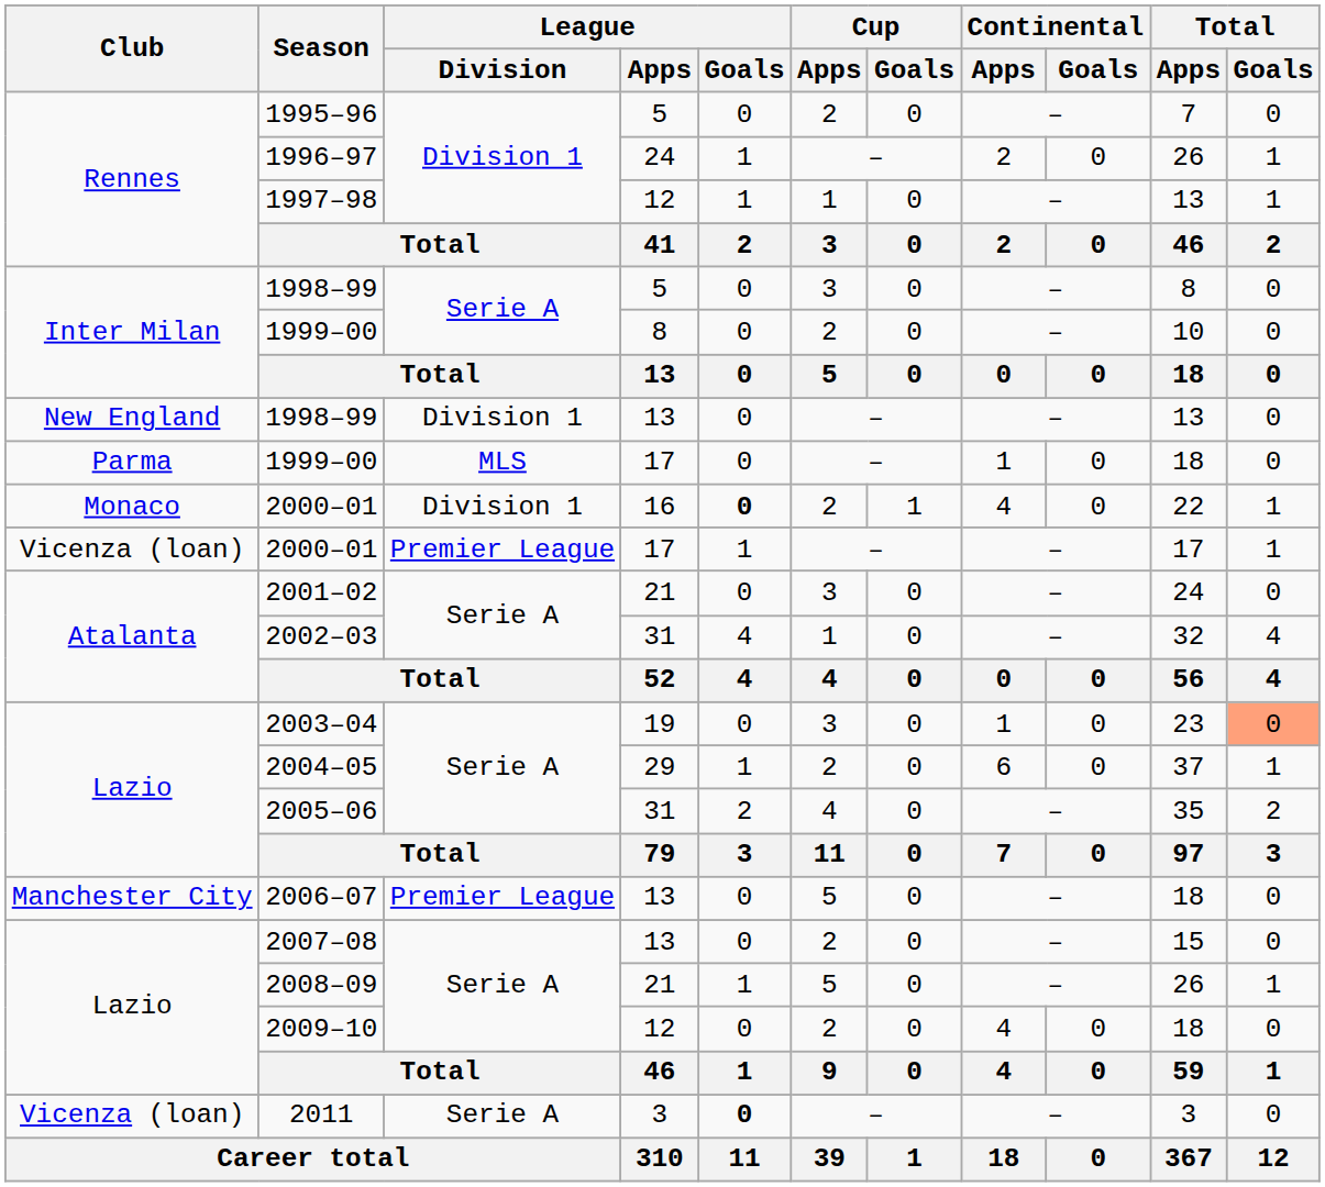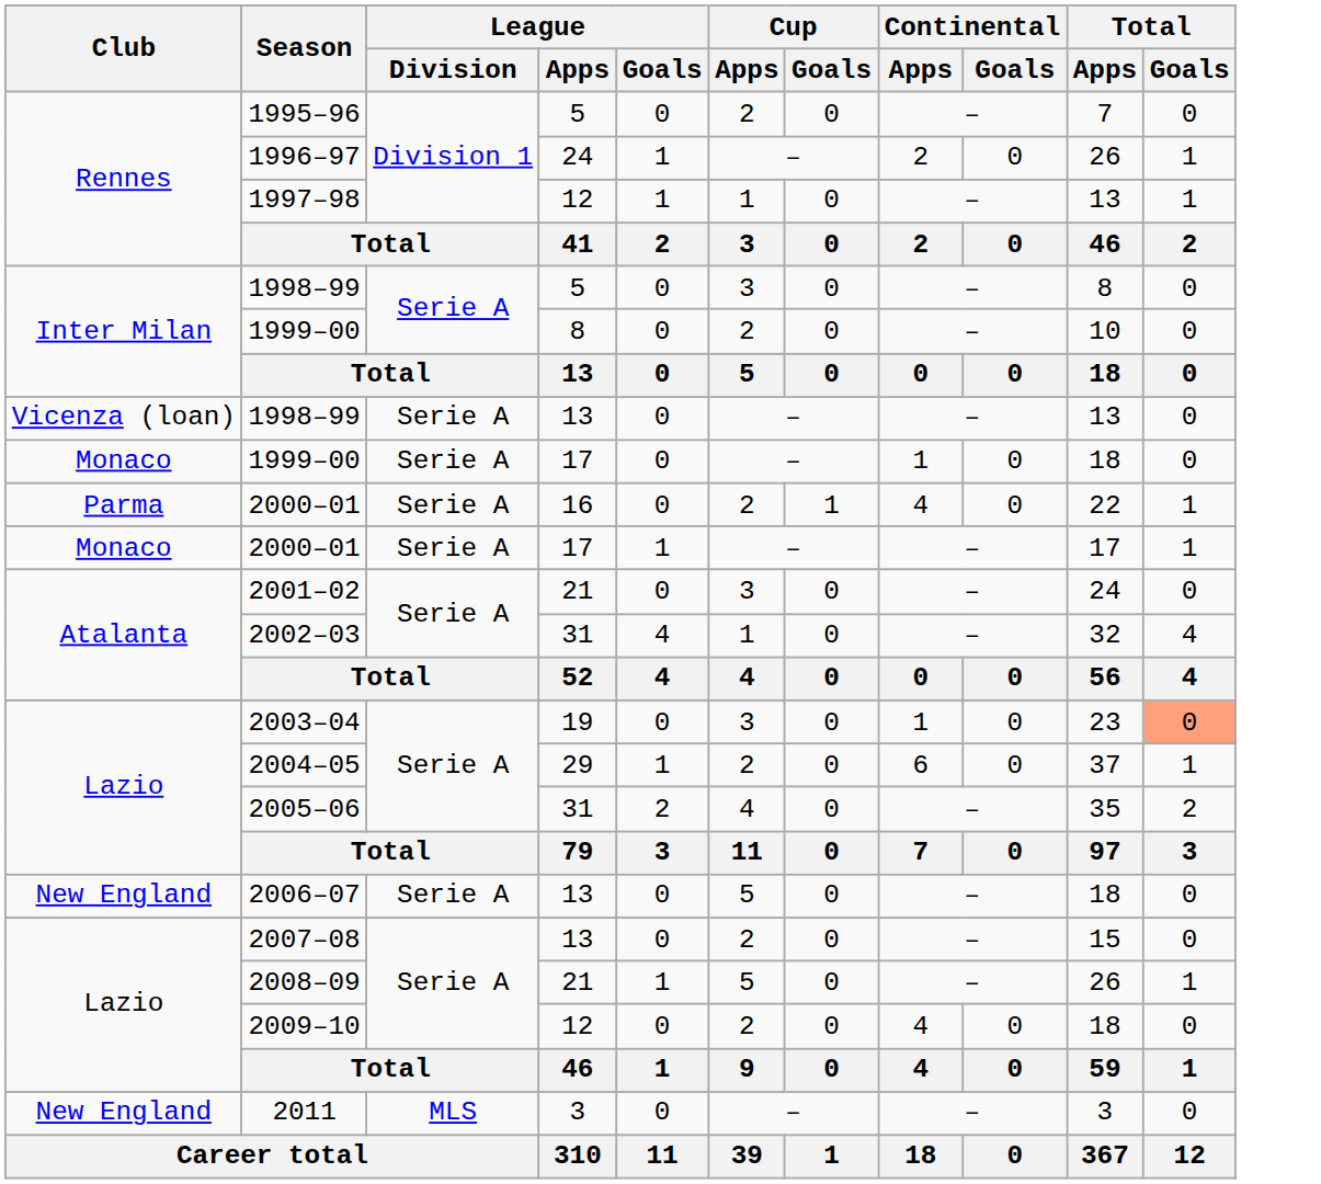1998–99 / 13 | Club: New England -> Vicenza (loan)
1998–99 / 13 | League / Division: Division 1 -> Serie A
1999–00 / 17 | Club: Parma -> Monaco
1999–00 / 17 | League / Division: MLS -> Serie A
2000–01 / 16 | Club: Monaco -> Parma
2000–01 / 16 | League / Division: Division 1 -> Serie A
2000–01 / 16 | League / Goals: bold -> normal
2000–01 / 17 | Club: Vicenza (loan) -> Monaco
2000–01 / 17 | League / Division: Premier League -> Serie A
2006–07 | Club: Manchester City -> New England
2006–07 | League / Division: Premier League -> Serie A
2011 | Club: Vicenza (loan) -> New England
2011 | League / Division: Serie A -> MLS
2011 | League / Goals: bold -> normal
